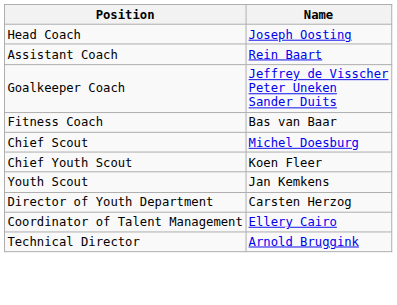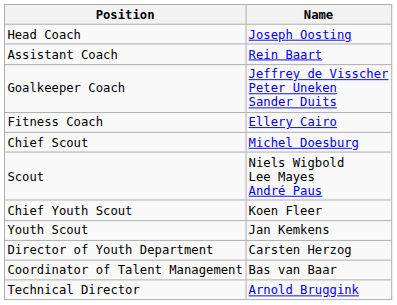Fitness Coach | Name: Bas van Baar -> Ellery Cairo
+ row: Scout | Niels Wigbold Lee Mayes André Paus
Coordinator of Talent Management | Name: Ellery Cairo -> Bas van Baar
